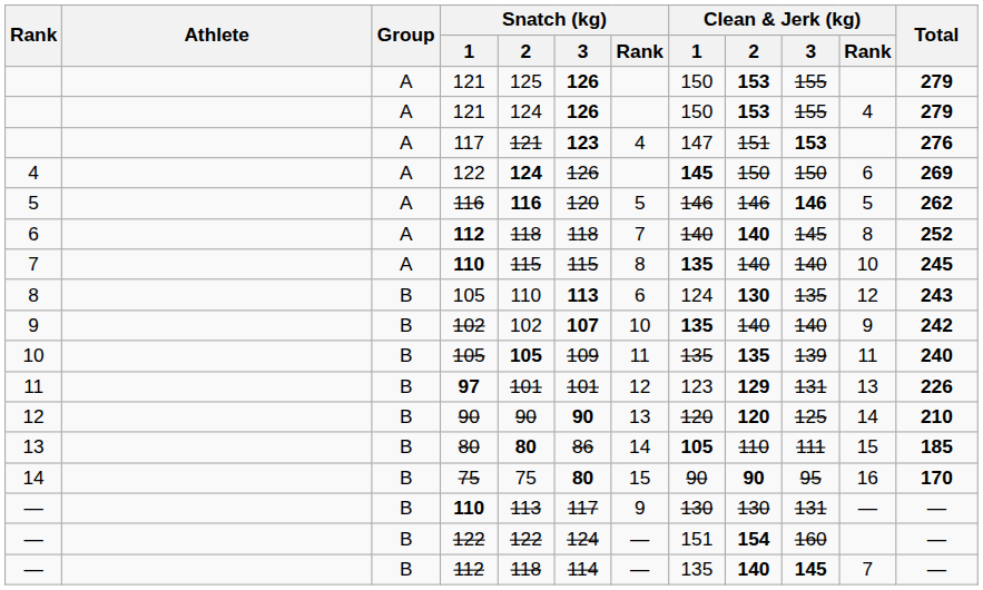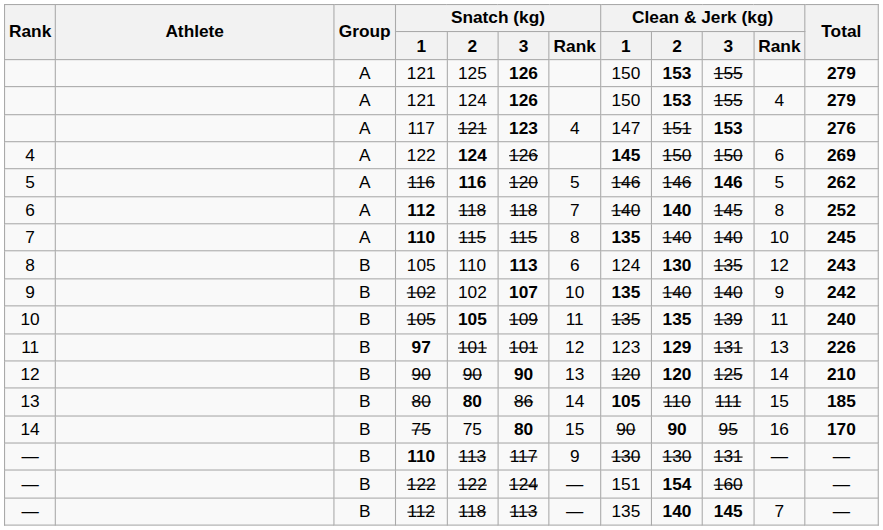— / 112 | Snatch (kg) / 3: 114 -> 113
